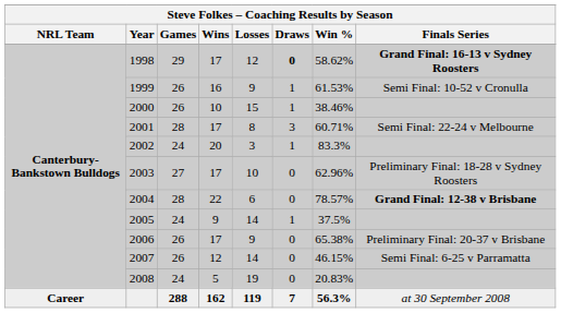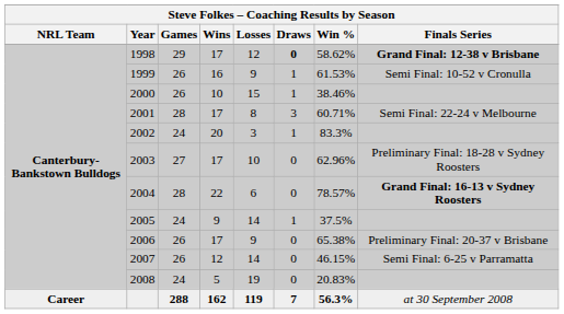1998 | Finals Series: Grand Final: 16-13 v Sydney Roosters -> Grand Final: 12-38 v Brisbane
2004 | Finals Series: Grand Final: 12-38 v Brisbane -> Grand Final: 16-13 v Sydney Roosters
